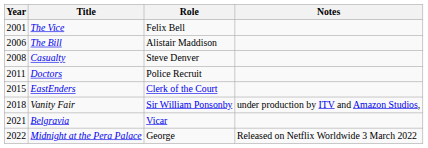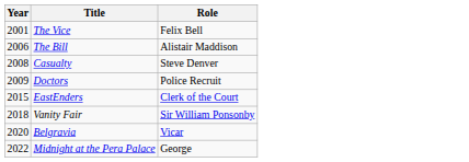- column: Notes | under production by ITV and Amazon Studios, | Released on Netflix Worldwide 3 March 2022
Doctors | Year: 2011 -> 2009
Belgravia | Year: 2021 -> 2020
